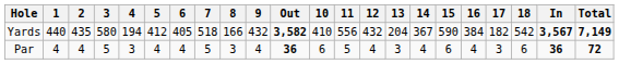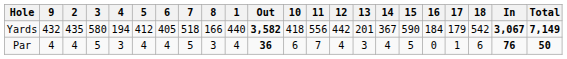columns swapped: 1 <-> 9
Yards | 10: 410 -> 418
Yards | 12: 432 -> 442
Yards | 13: 204 -> 201
Yards | 16: 384 -> 184
Yards | 17: 182 -> 179
Yards | In: 3,567 -> 3,067
Par | 11: 5 -> 7
Par | 15: 6 -> 5
Par | 16: 4 -> 0
Par | 17: 3 -> 1
Par | In: 36 -> 76
Par | Total: 72 -> 50
